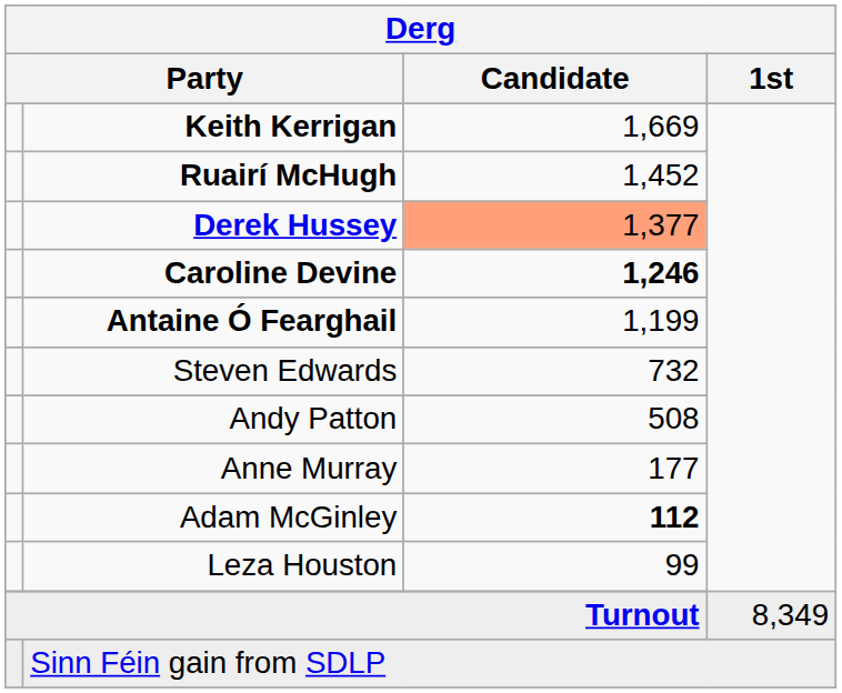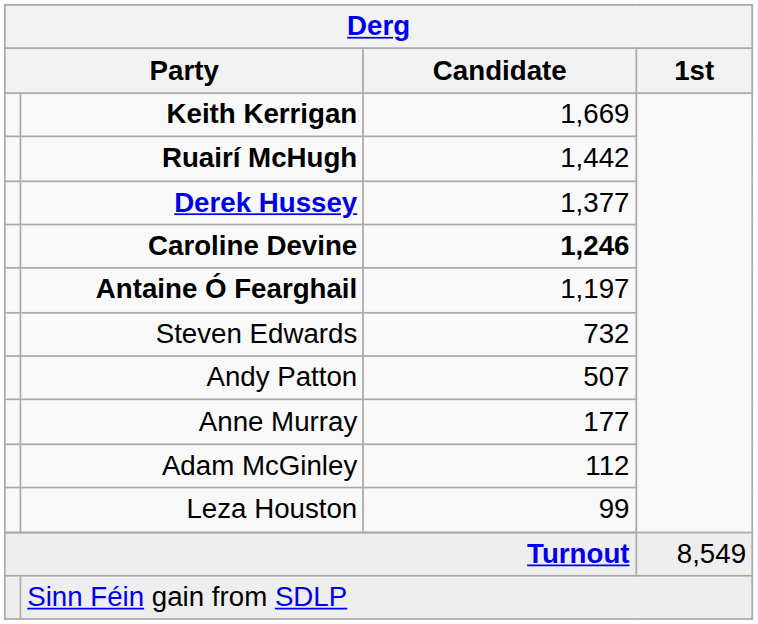Ruairí McHugh | Derg / Candidate: 1,452 -> 1,442
Derek Hussey | Derg / Candidate: lightsalmon background -> no background
Antaine Ó Fearghail | Derg / Candidate: 1,199 -> 1,197
Andy Patton | Derg / Candidate: 508 -> 507
Adam McGinley | Derg / Candidate: bold -> normal
Turnout | Derg / 1st: 8,349 -> 8,549
